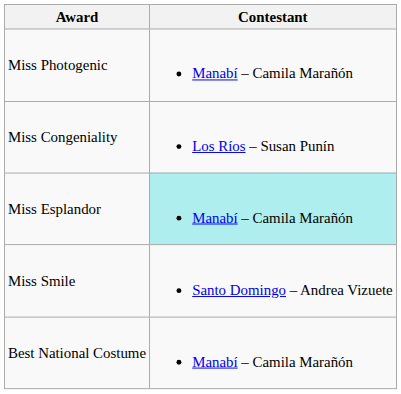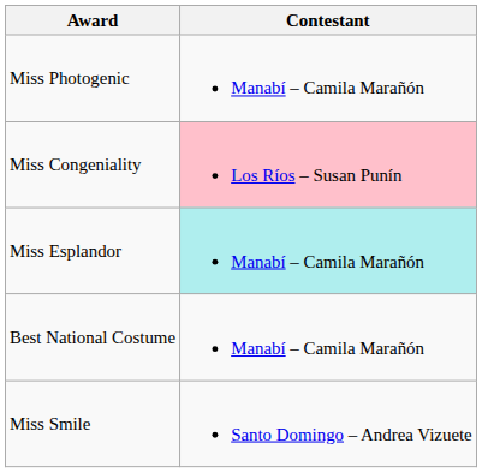Miss Congeniality | Contestant: no background -> pink background
rows swapped: Miss Smile <-> Best National Costume
